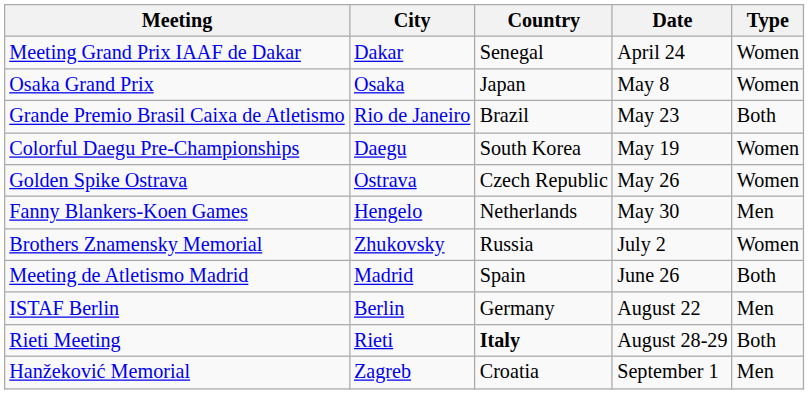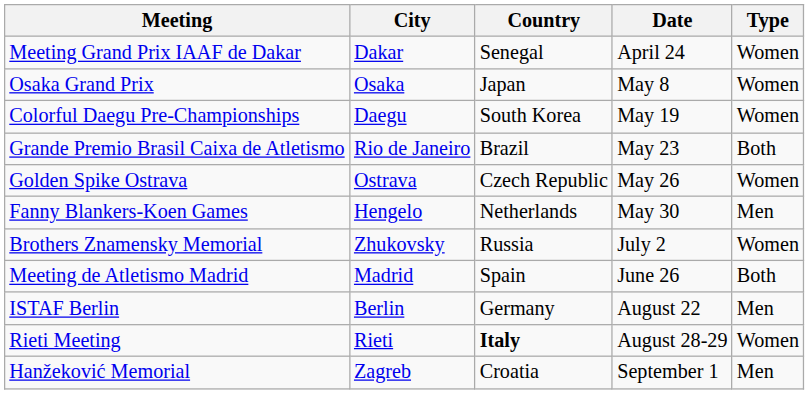rows swapped: Colorful Daegu Pre-Championships <-> Grande Premio Brasil Caixa de Atletismo
Rieti Meeting | Type: Both -> Women
